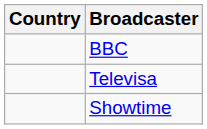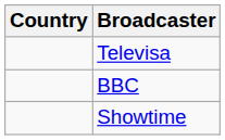rows swapped: Televisa <-> BBC
